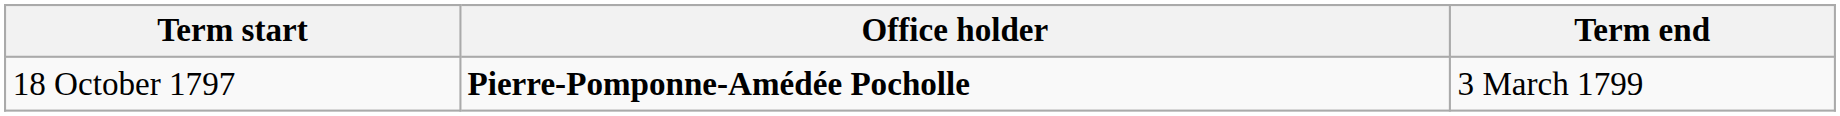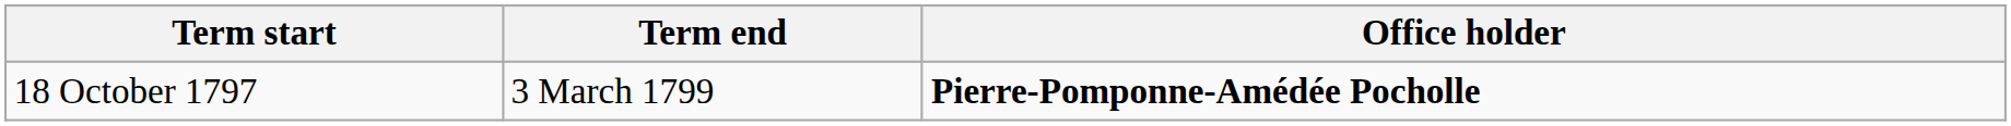columns swapped: Term end <-> Office holder
